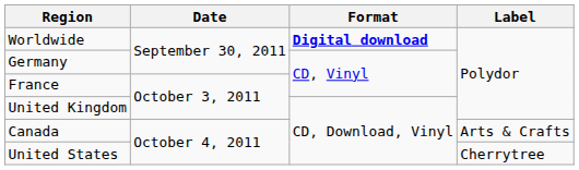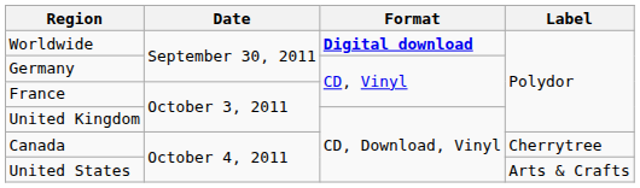Canada | Label: Arts & Crafts -> Cherrytree
United States | Label: Cherrytree -> Arts & Crafts
